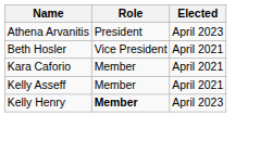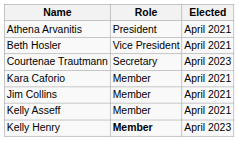Athena Arvanitis | Elected: April 2023 -> April 2021
+ row: Courtenae Trautmann | Secretary | April 2023
+ row: Jim Collins | Member | April 2021
